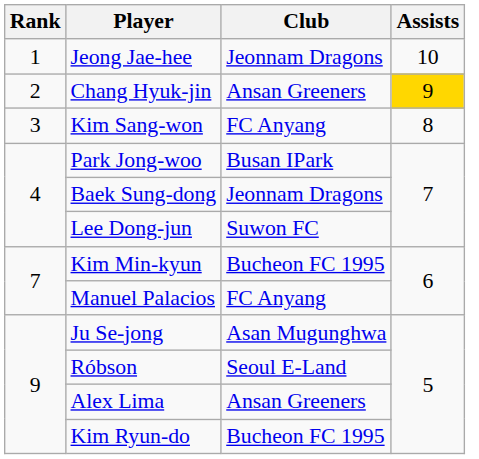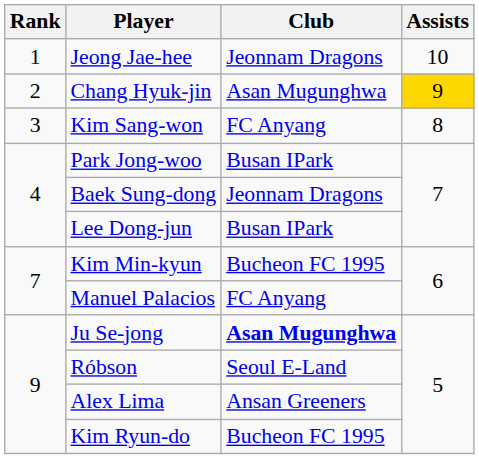Chang Hyuk-jin | Club: Ansan Greeners -> Asan Mugunghwa
Lee Dong-jun | Club: Suwon FC -> Busan IPark
Ju Se-jong | Club: normal -> bold
